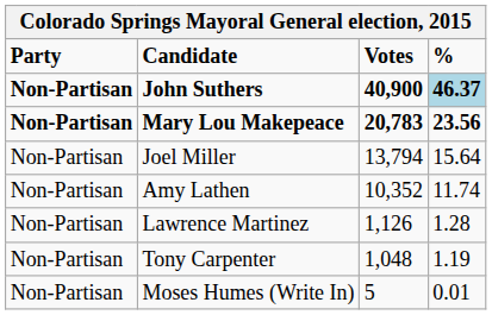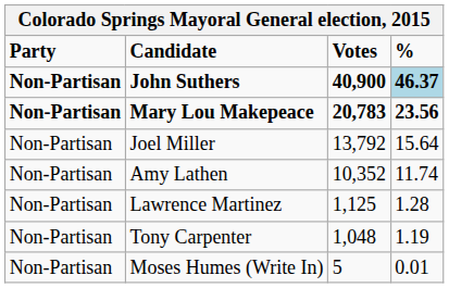Joel Miller | Votes: 13,794 -> 13,792
Lawrence Martinez | Votes: 1,126 -> 1,125
